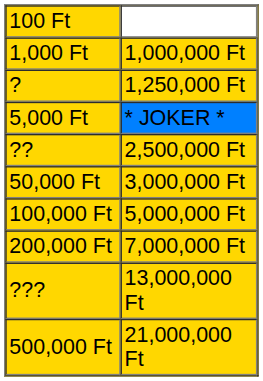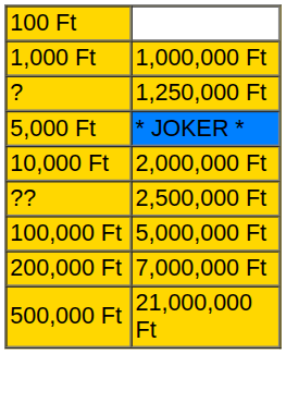+ row: 10,000 Ft | 2,000,000 Ft
- row: 50,000 Ft | 3,000,000 Ft
- row: ??? | 13,000,000 Ft
